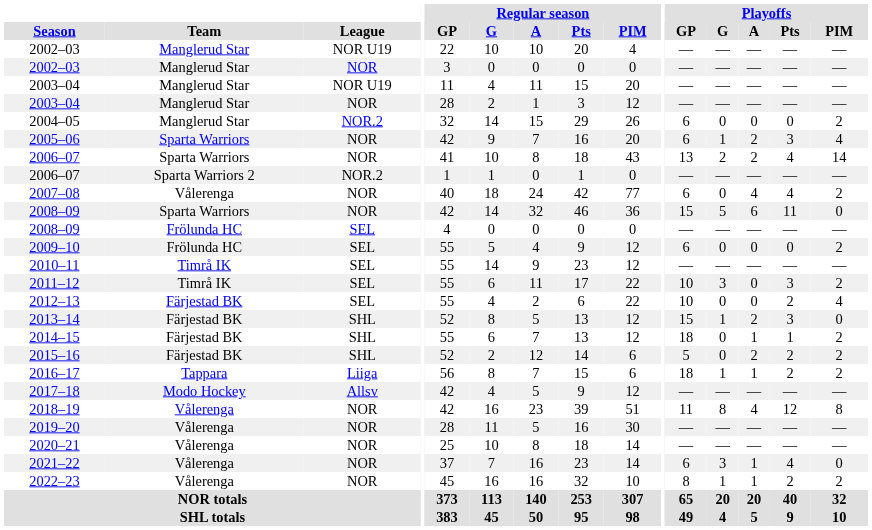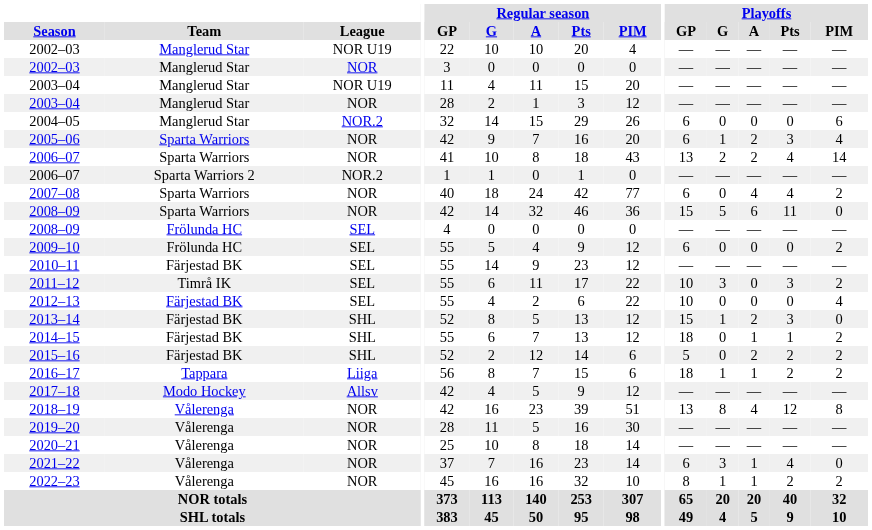2004–05 | Playoffs / PIM: 2 -> 6
2007–08 | Team: Vålerenga -> Sparta Warriors
2010–11 | Team: Timrå IK -> Färjestad BK
2012–13 | Playoffs / Pts: 2 -> 0
2018–19 | Playoffs / GP: 11 -> 13
